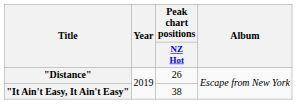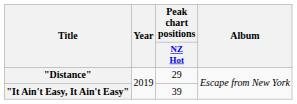"Distance" | Peak chart positions / NZ Hot: 26 -> 29
"It Ain't Easy, It Ain't Easy" | Peak chart positions / NZ Hot: 38 -> 39
